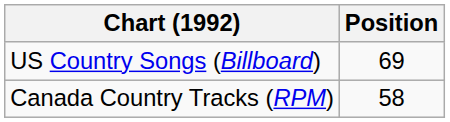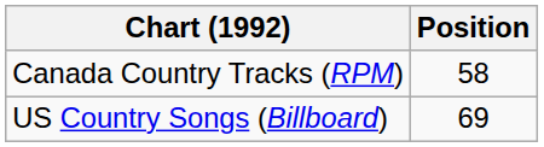rows swapped: Canada Country Tracks (RPM) <-> US Country Songs (Billboard)
